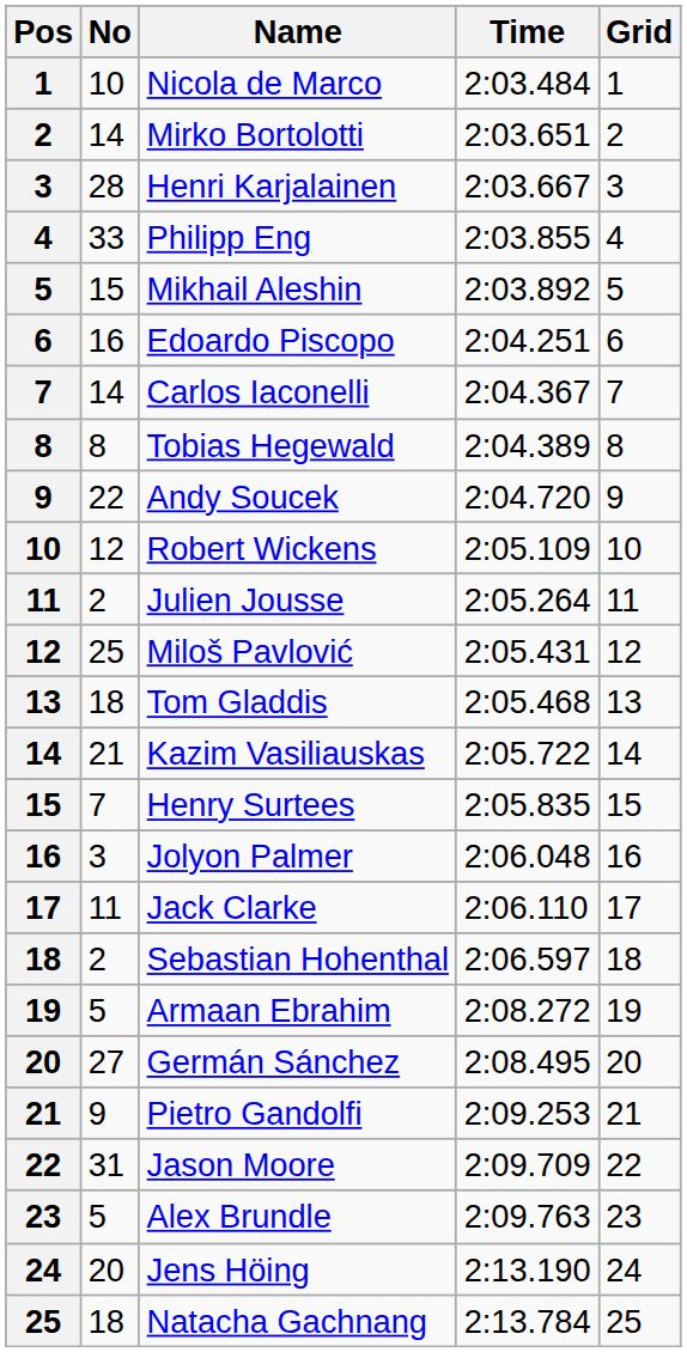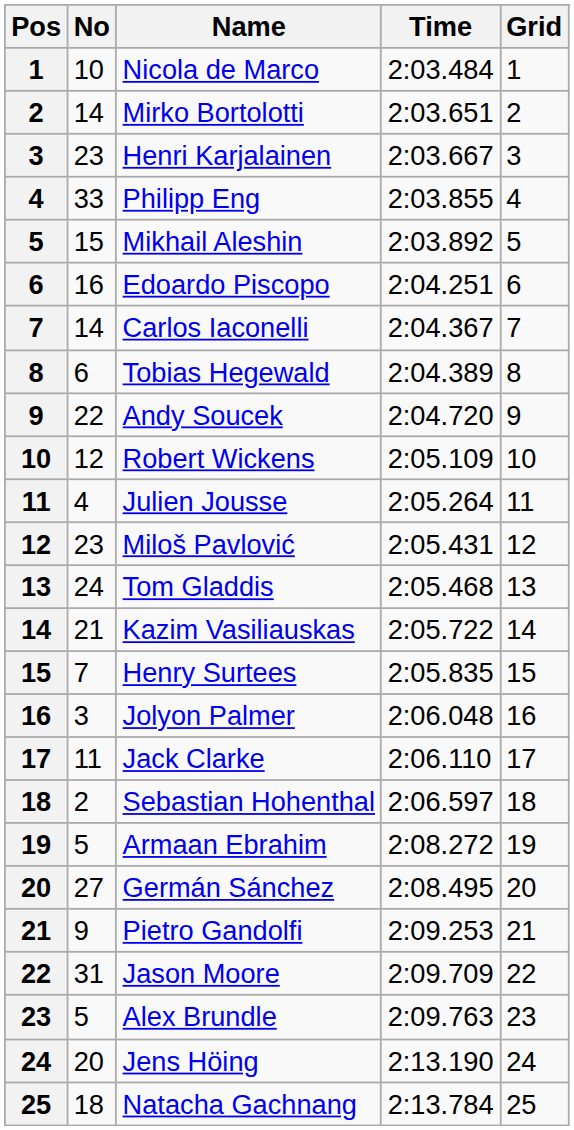Henri Karjalainen | No: 28 -> 23
Tobias Hegewald | No: 8 -> 6
Julien Jousse | No: 2 -> 4
Miloš Pavlović | No: 25 -> 23
Tom Gladdis | No: 18 -> 24
